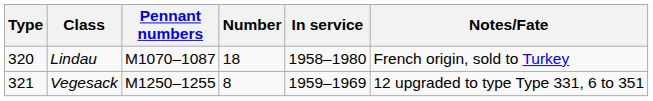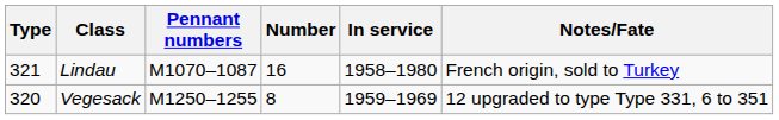Lindau | Type: 320 -> 321
Lindau | Number: 18 -> 16
Vegesack | Type: 321 -> 320
